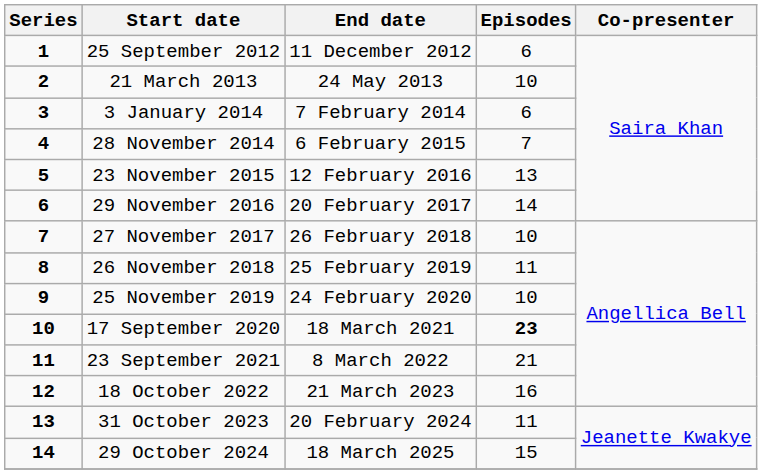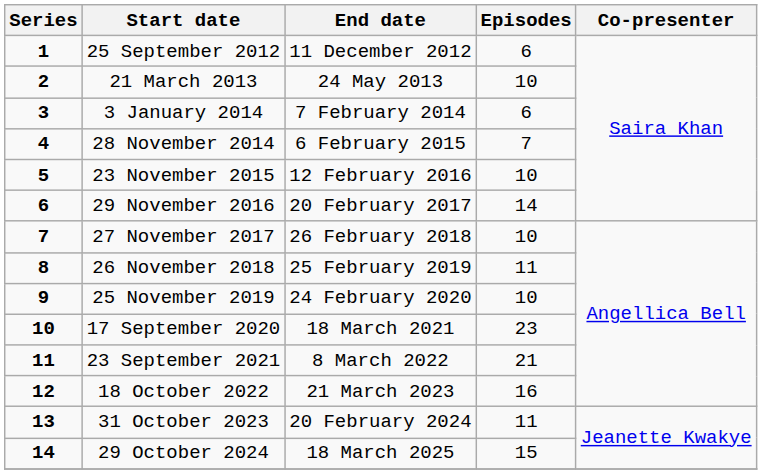23 November 2015 | Episodes: 13 -> 10
17 September 2020 | Episodes: bold -> normal
